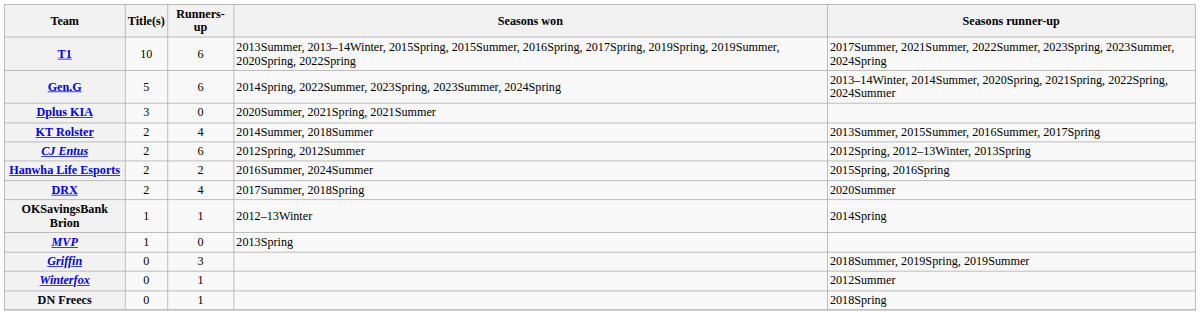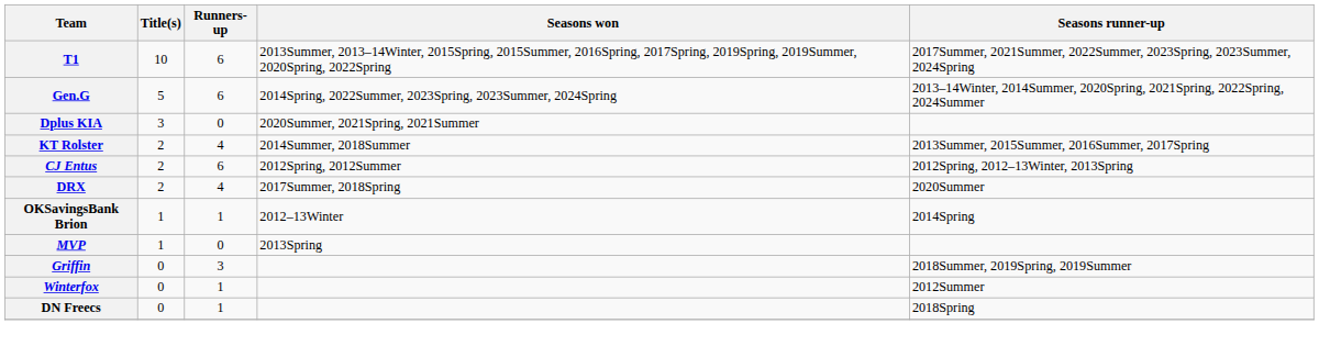- row: Hanwha Life Esports | 2 | 2 | 2016Summer, 2024Summer | 2015Spring, 2016Spring
